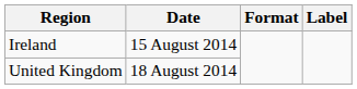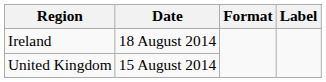Ireland | Date: 15 August 2014 -> 18 August 2014
United Kingdom | Date: 18 August 2014 -> 15 August 2014
